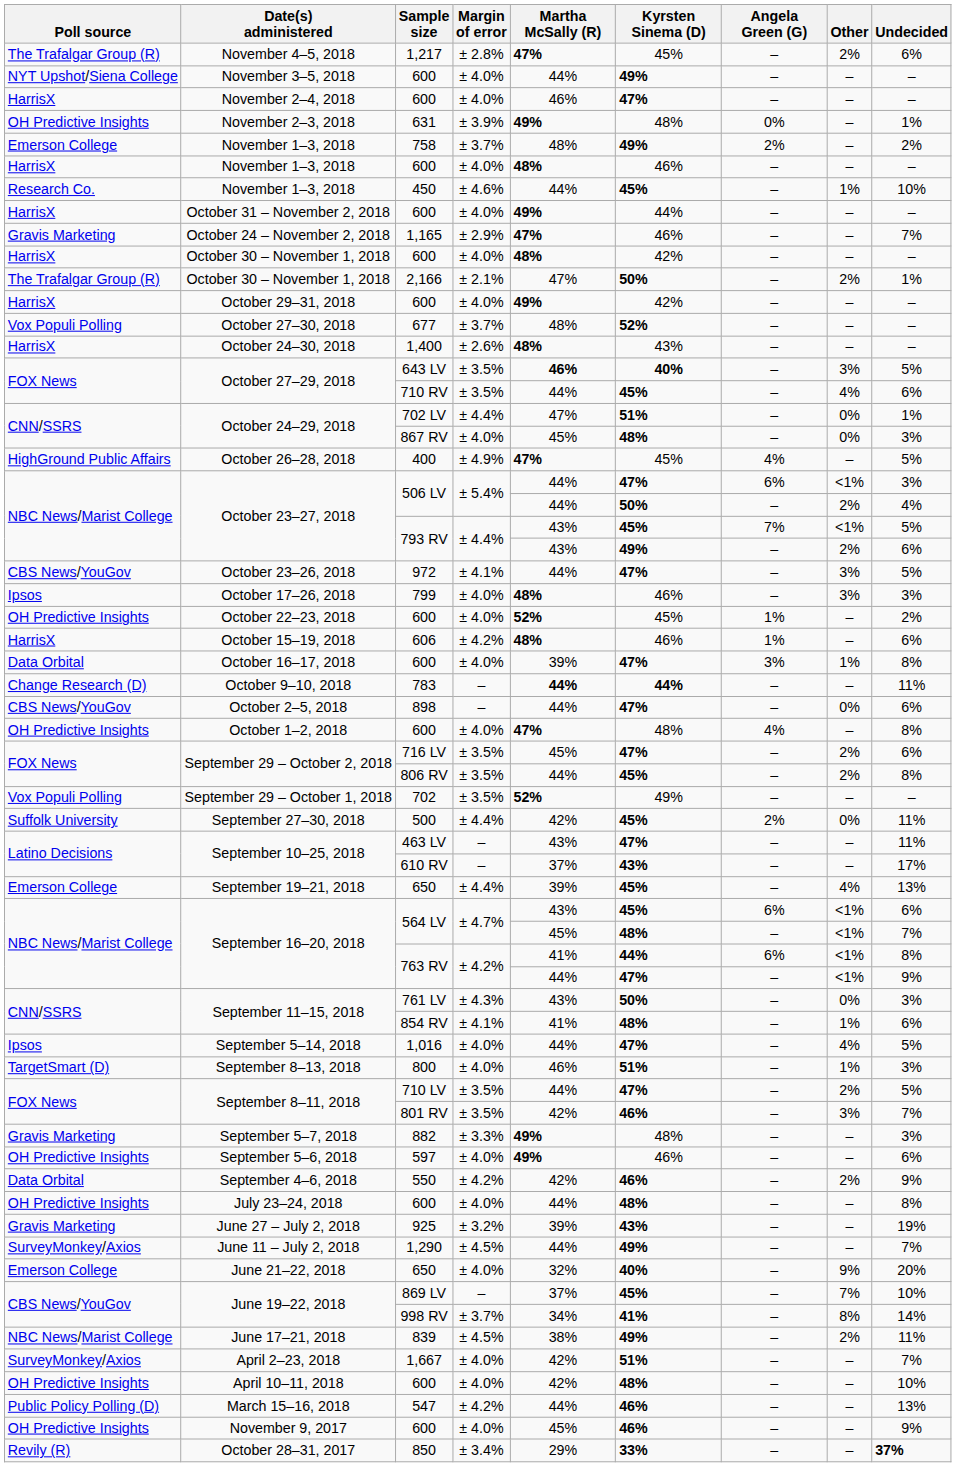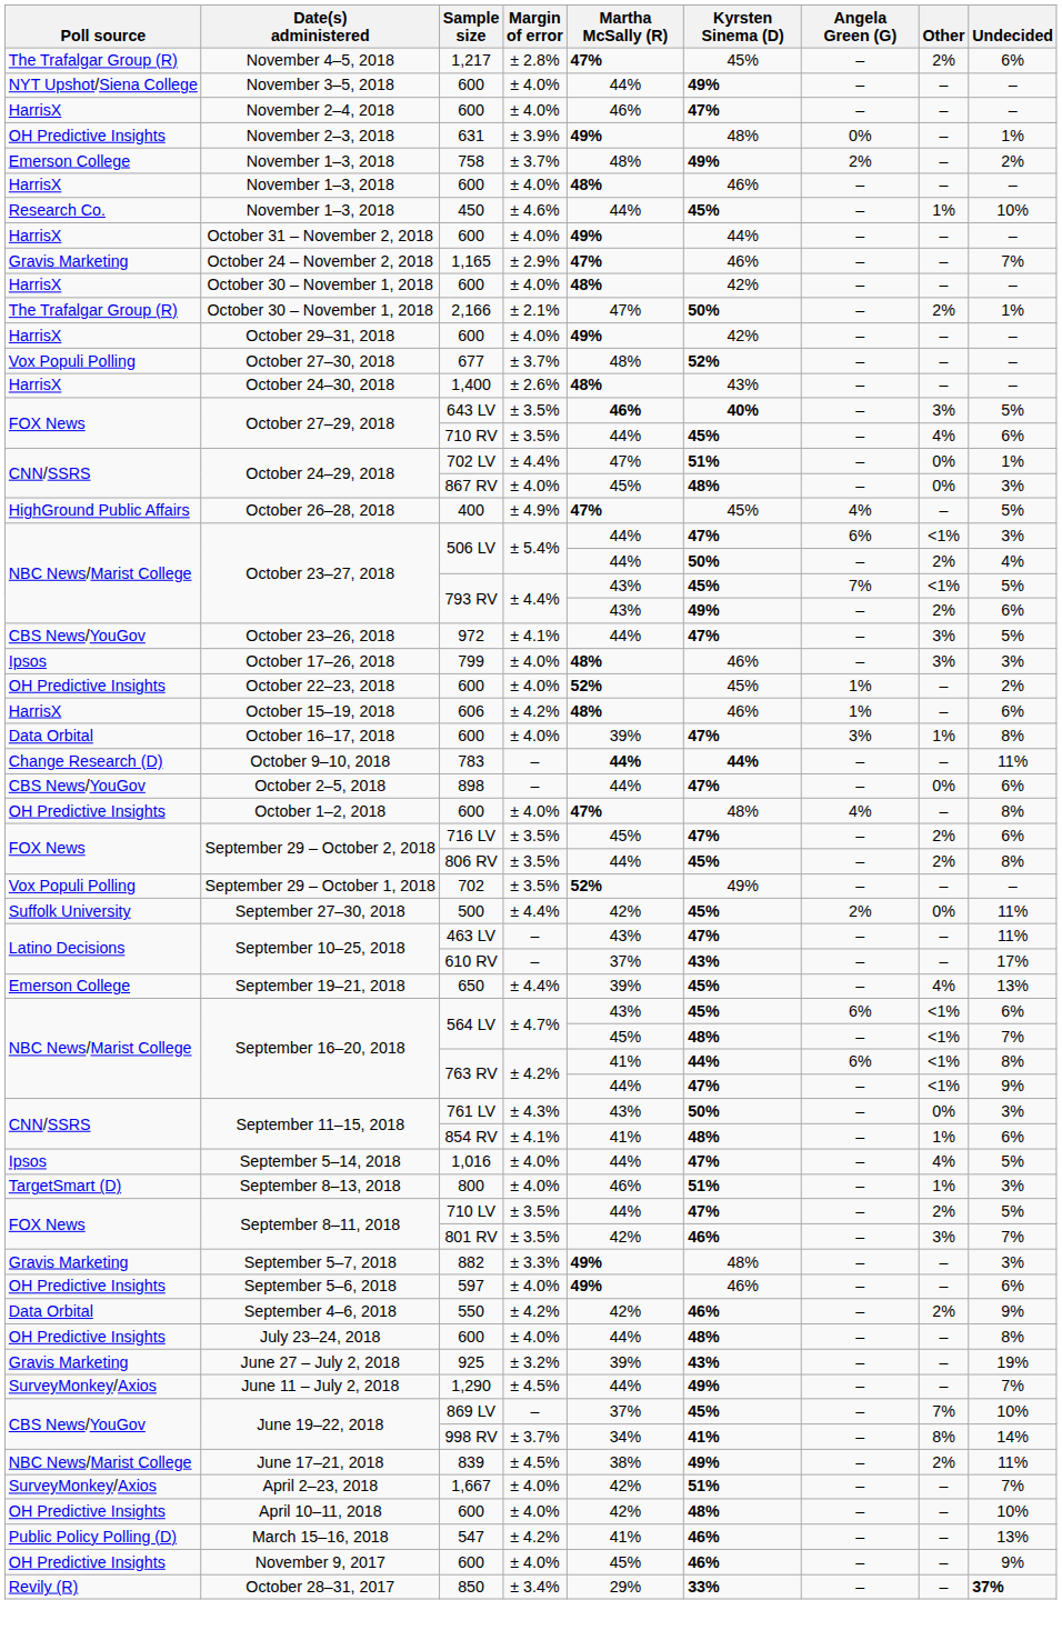- row: Emerson College | June 21–22, 2018 | 650 | ± 4.0% | 32% | 40% | – | 9% | 20%
March 15–16, 2018 | Martha McSally (R): 44% -> 41%
